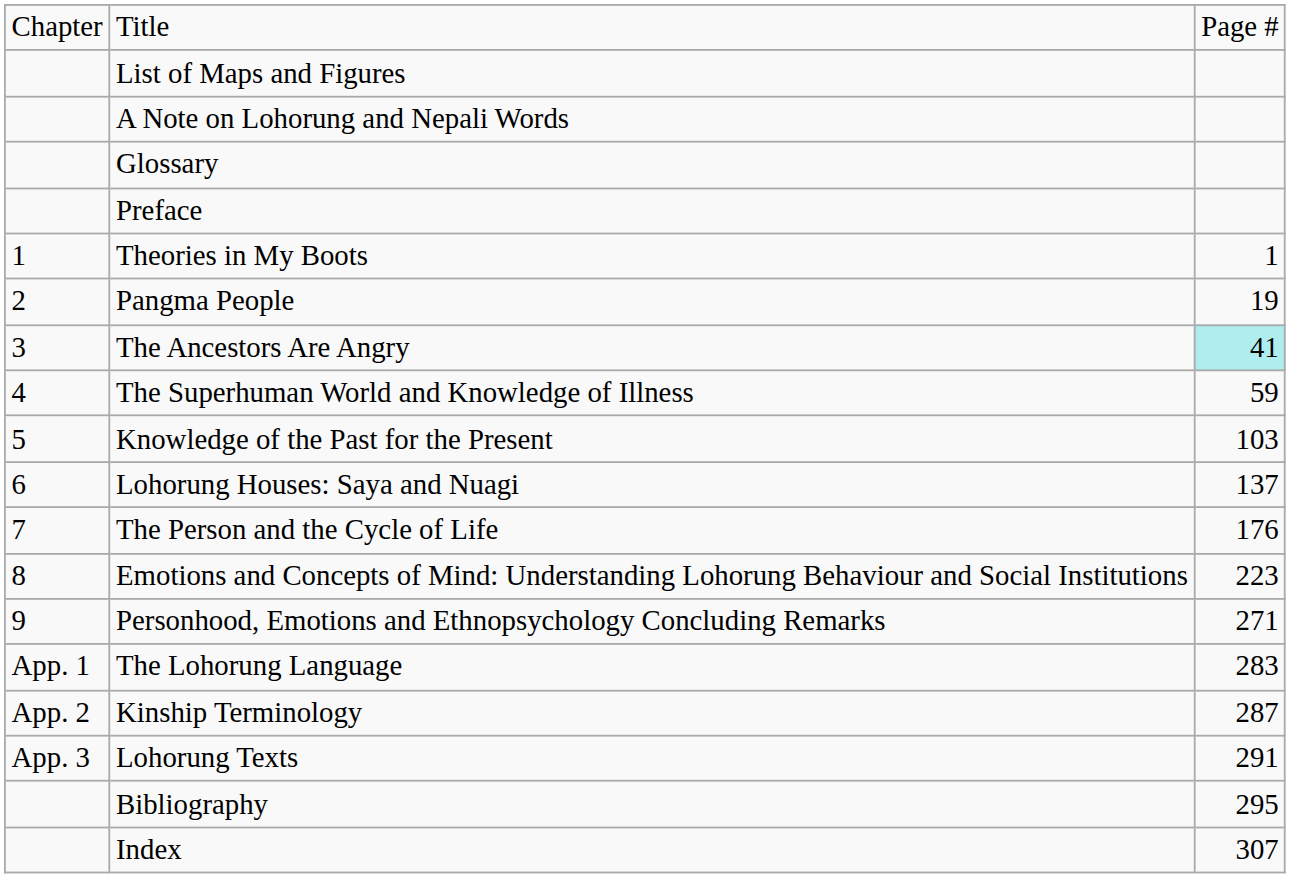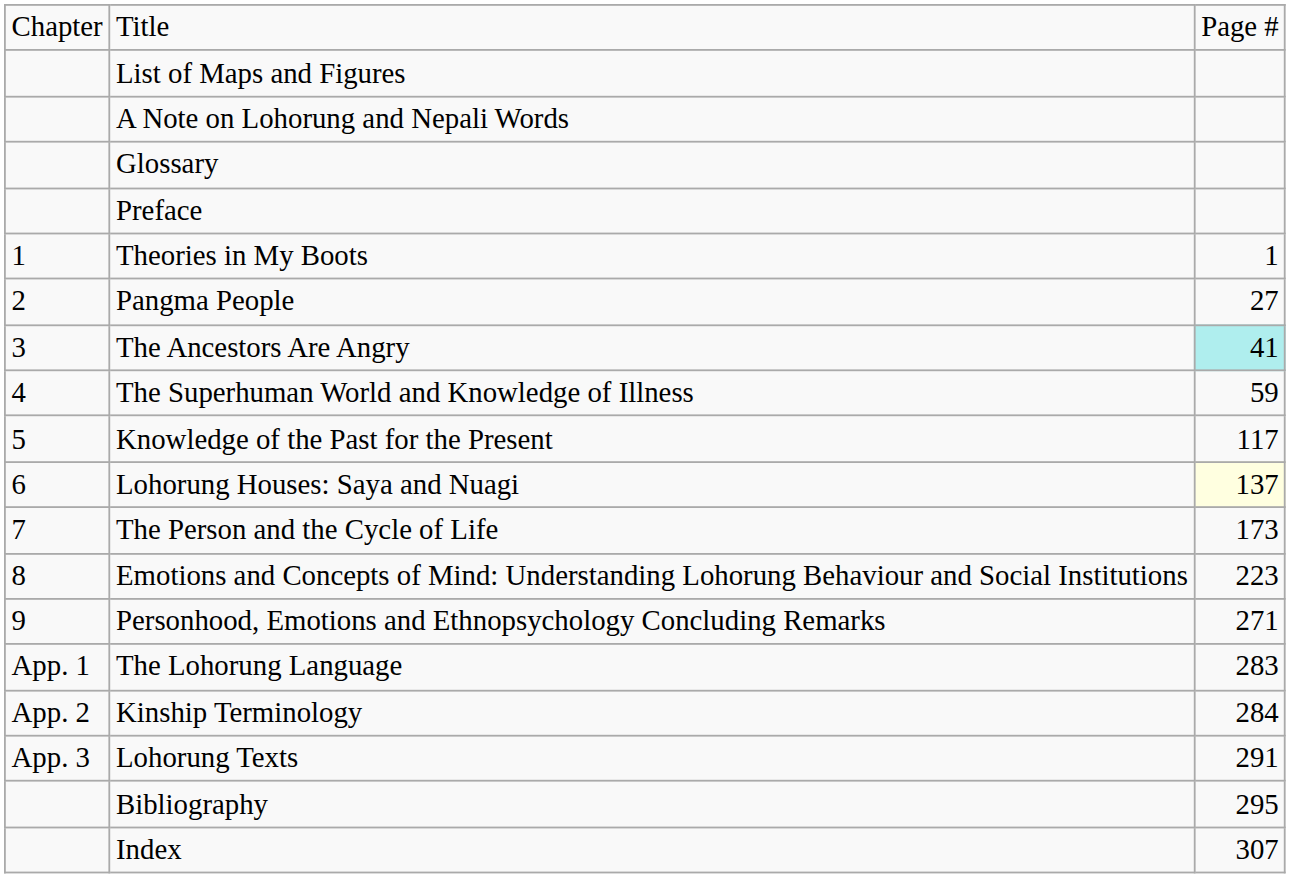Pangma People | column 3: 19 -> 27
Knowledge of the Past for the Present | column 3: 103 -> 117
Lohorung Houses: Saya and Nuagi | column 3: no background -> lightyellow background
The Person and the Cycle of Life | column 3: 176 -> 173
Kinship Terminology | column 3: 287 -> 284
